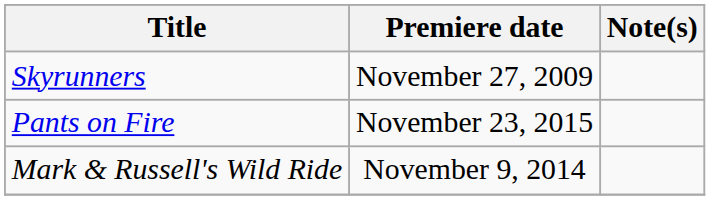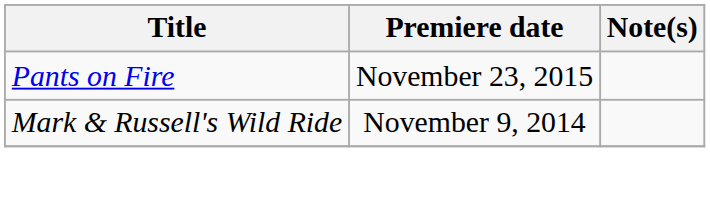- row: Skyrunners | November 27, 2009
